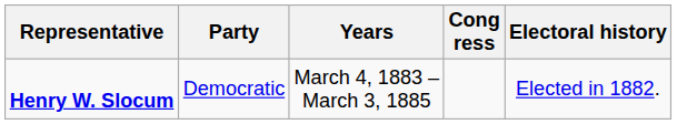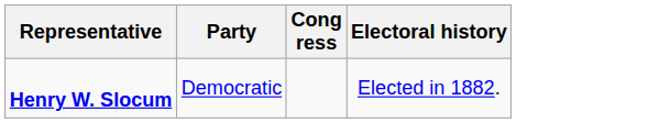- column: Years | March 4, 1883 – March 3, 1885
